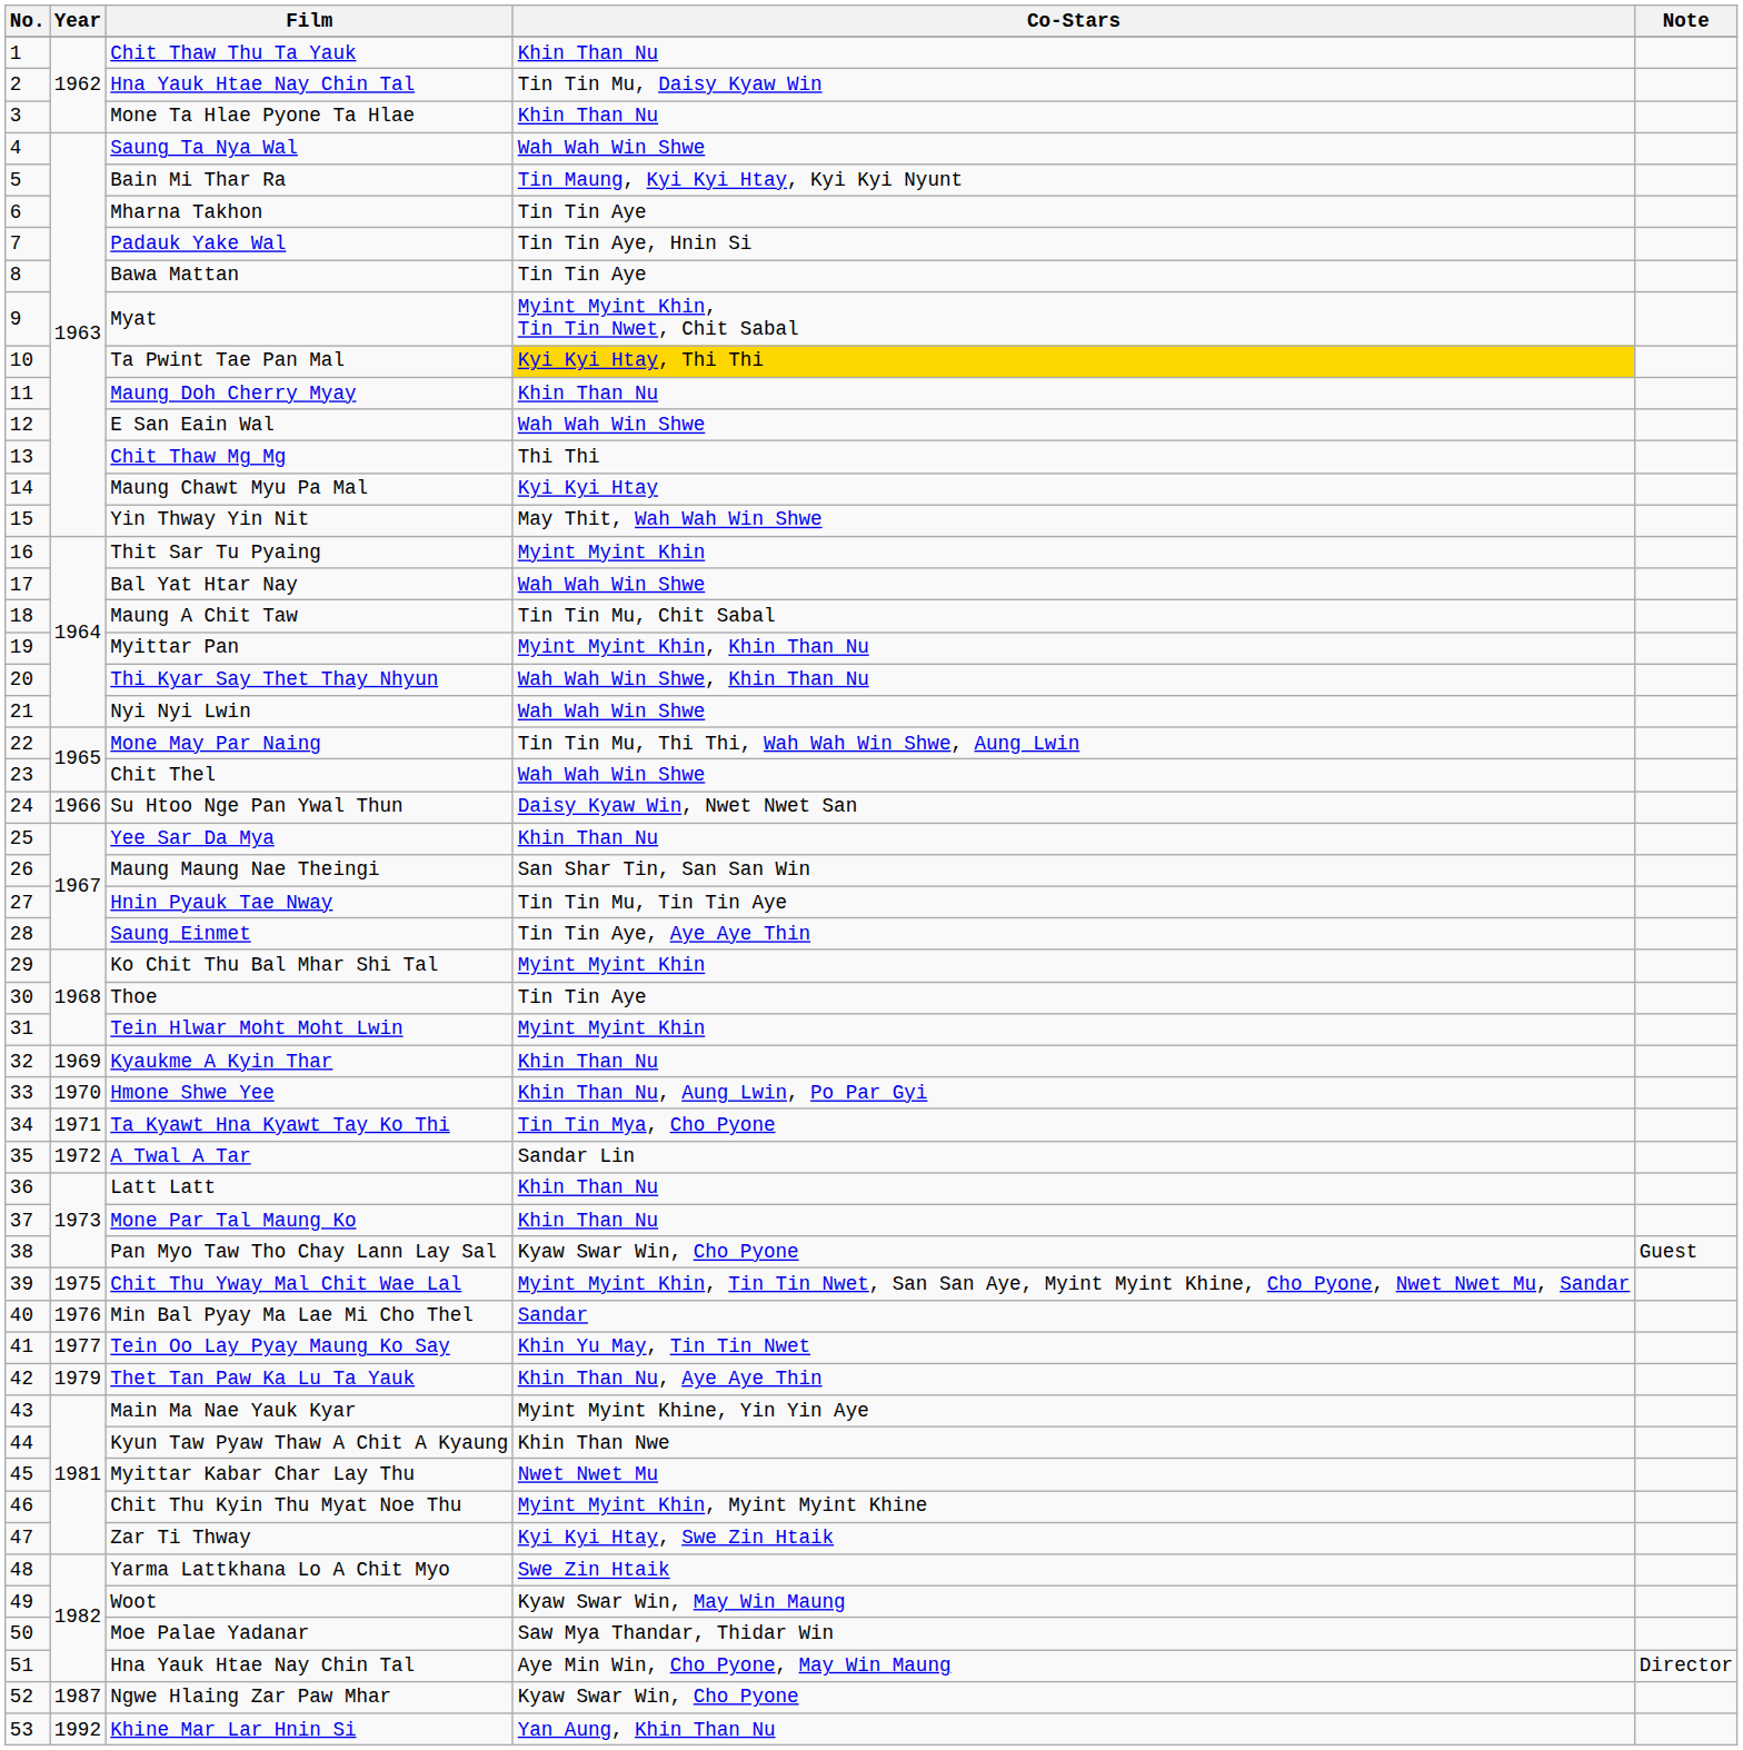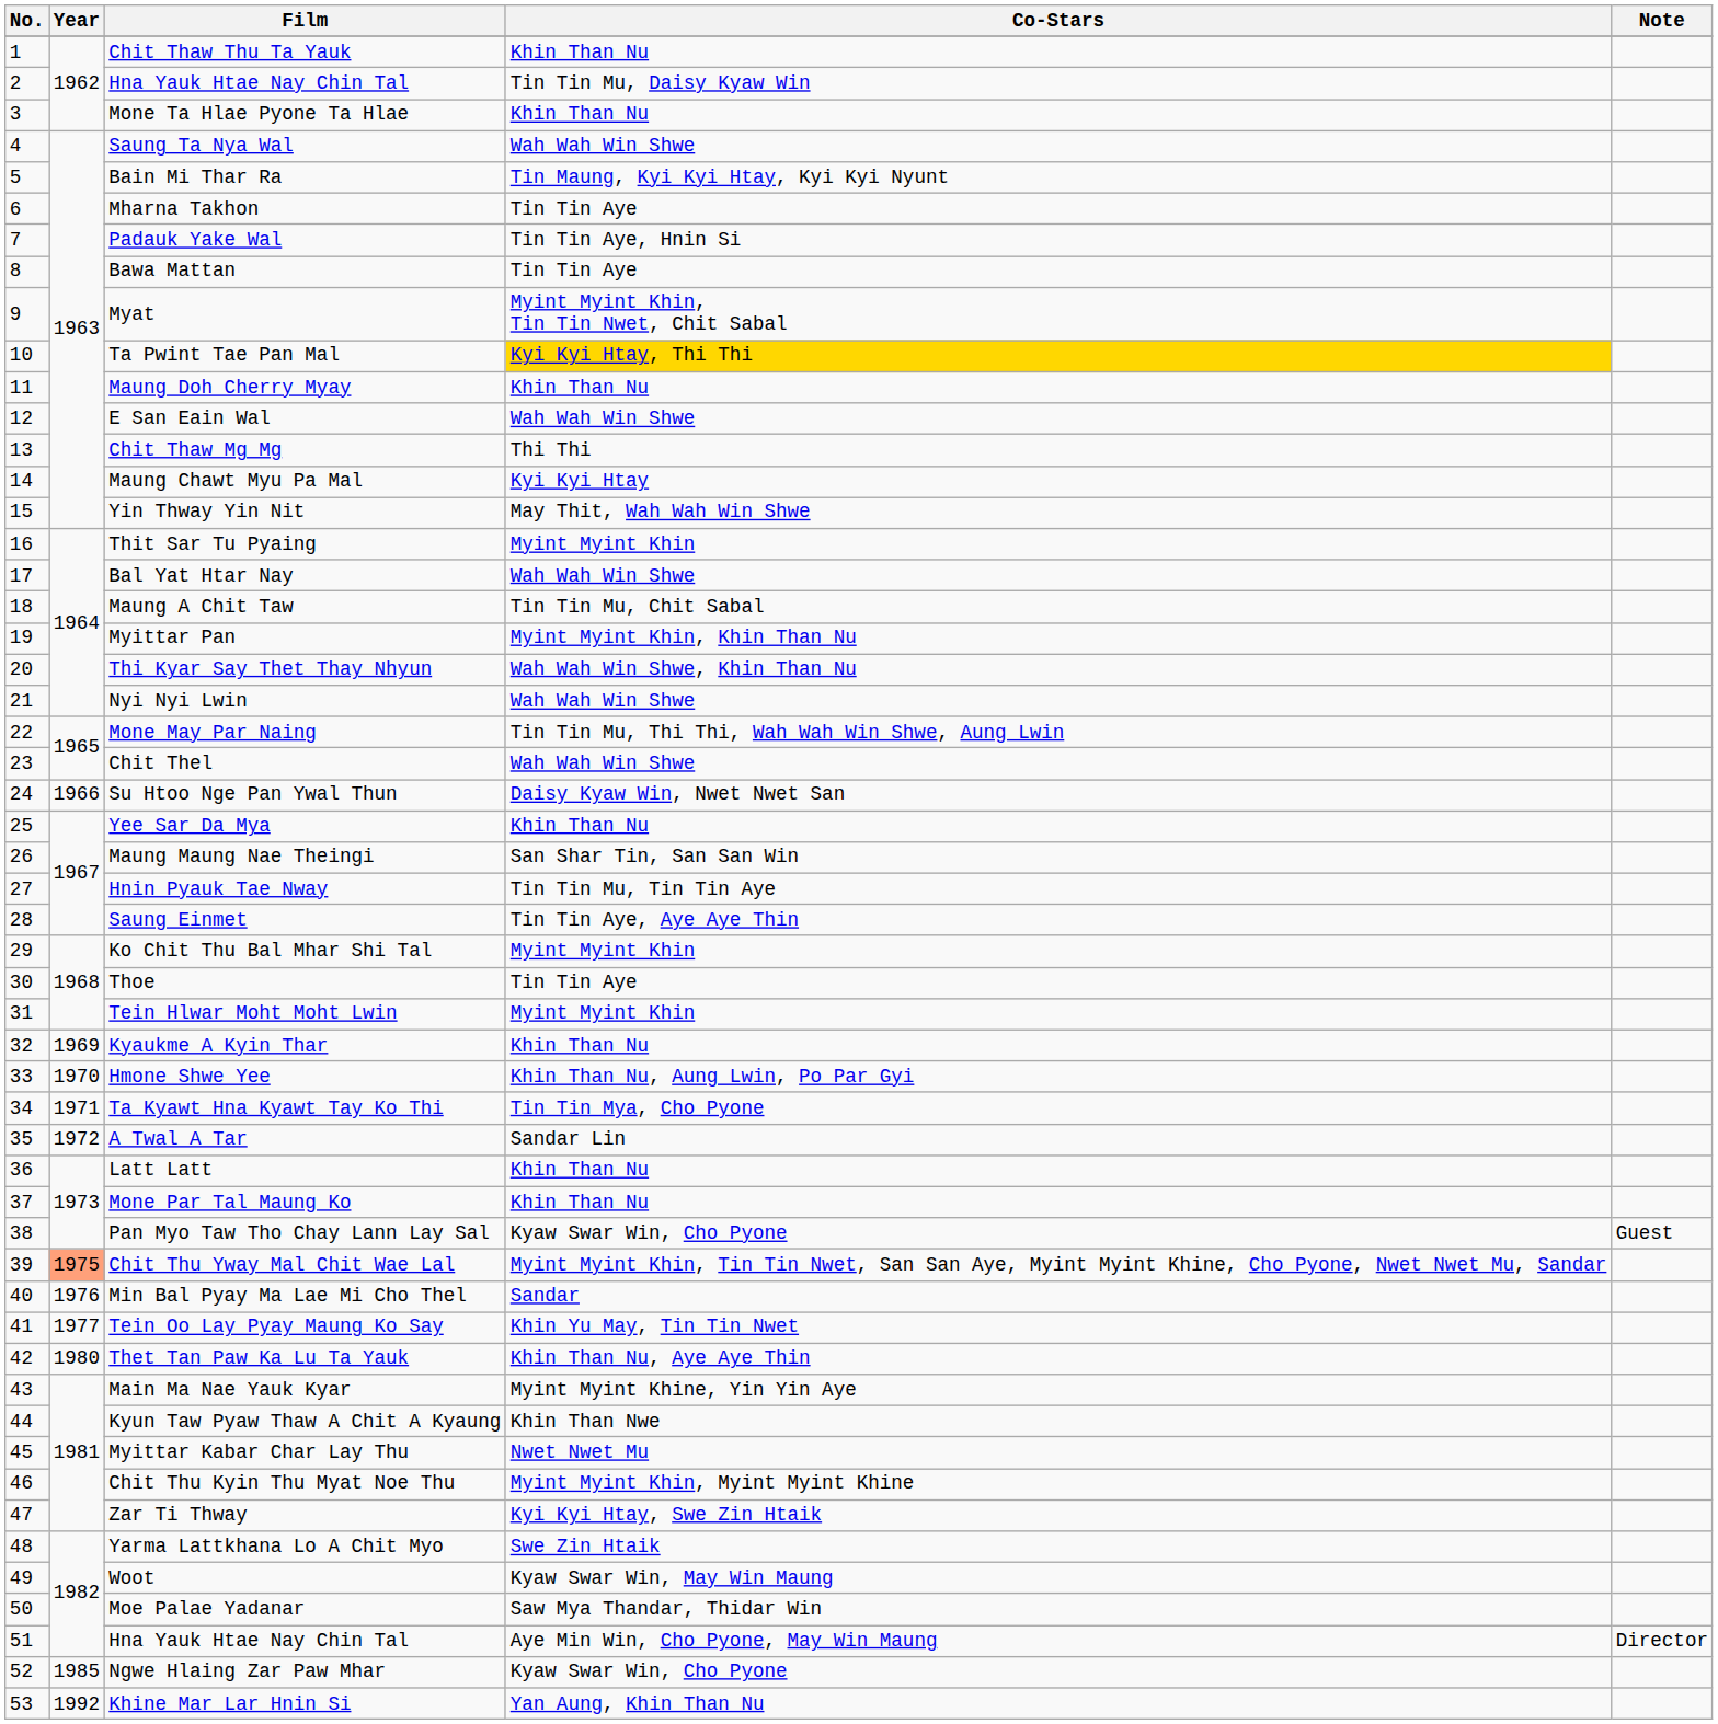Chit Thu Yway Mal Chit Wae Lal | Year: no background -> lightsalmon background
Thet Tan Paw Ka Lu Ta Yauk | Year: 1979 -> 1980
Ngwe Hlaing Zar Paw Mhar | Year: 1987 -> 1985
